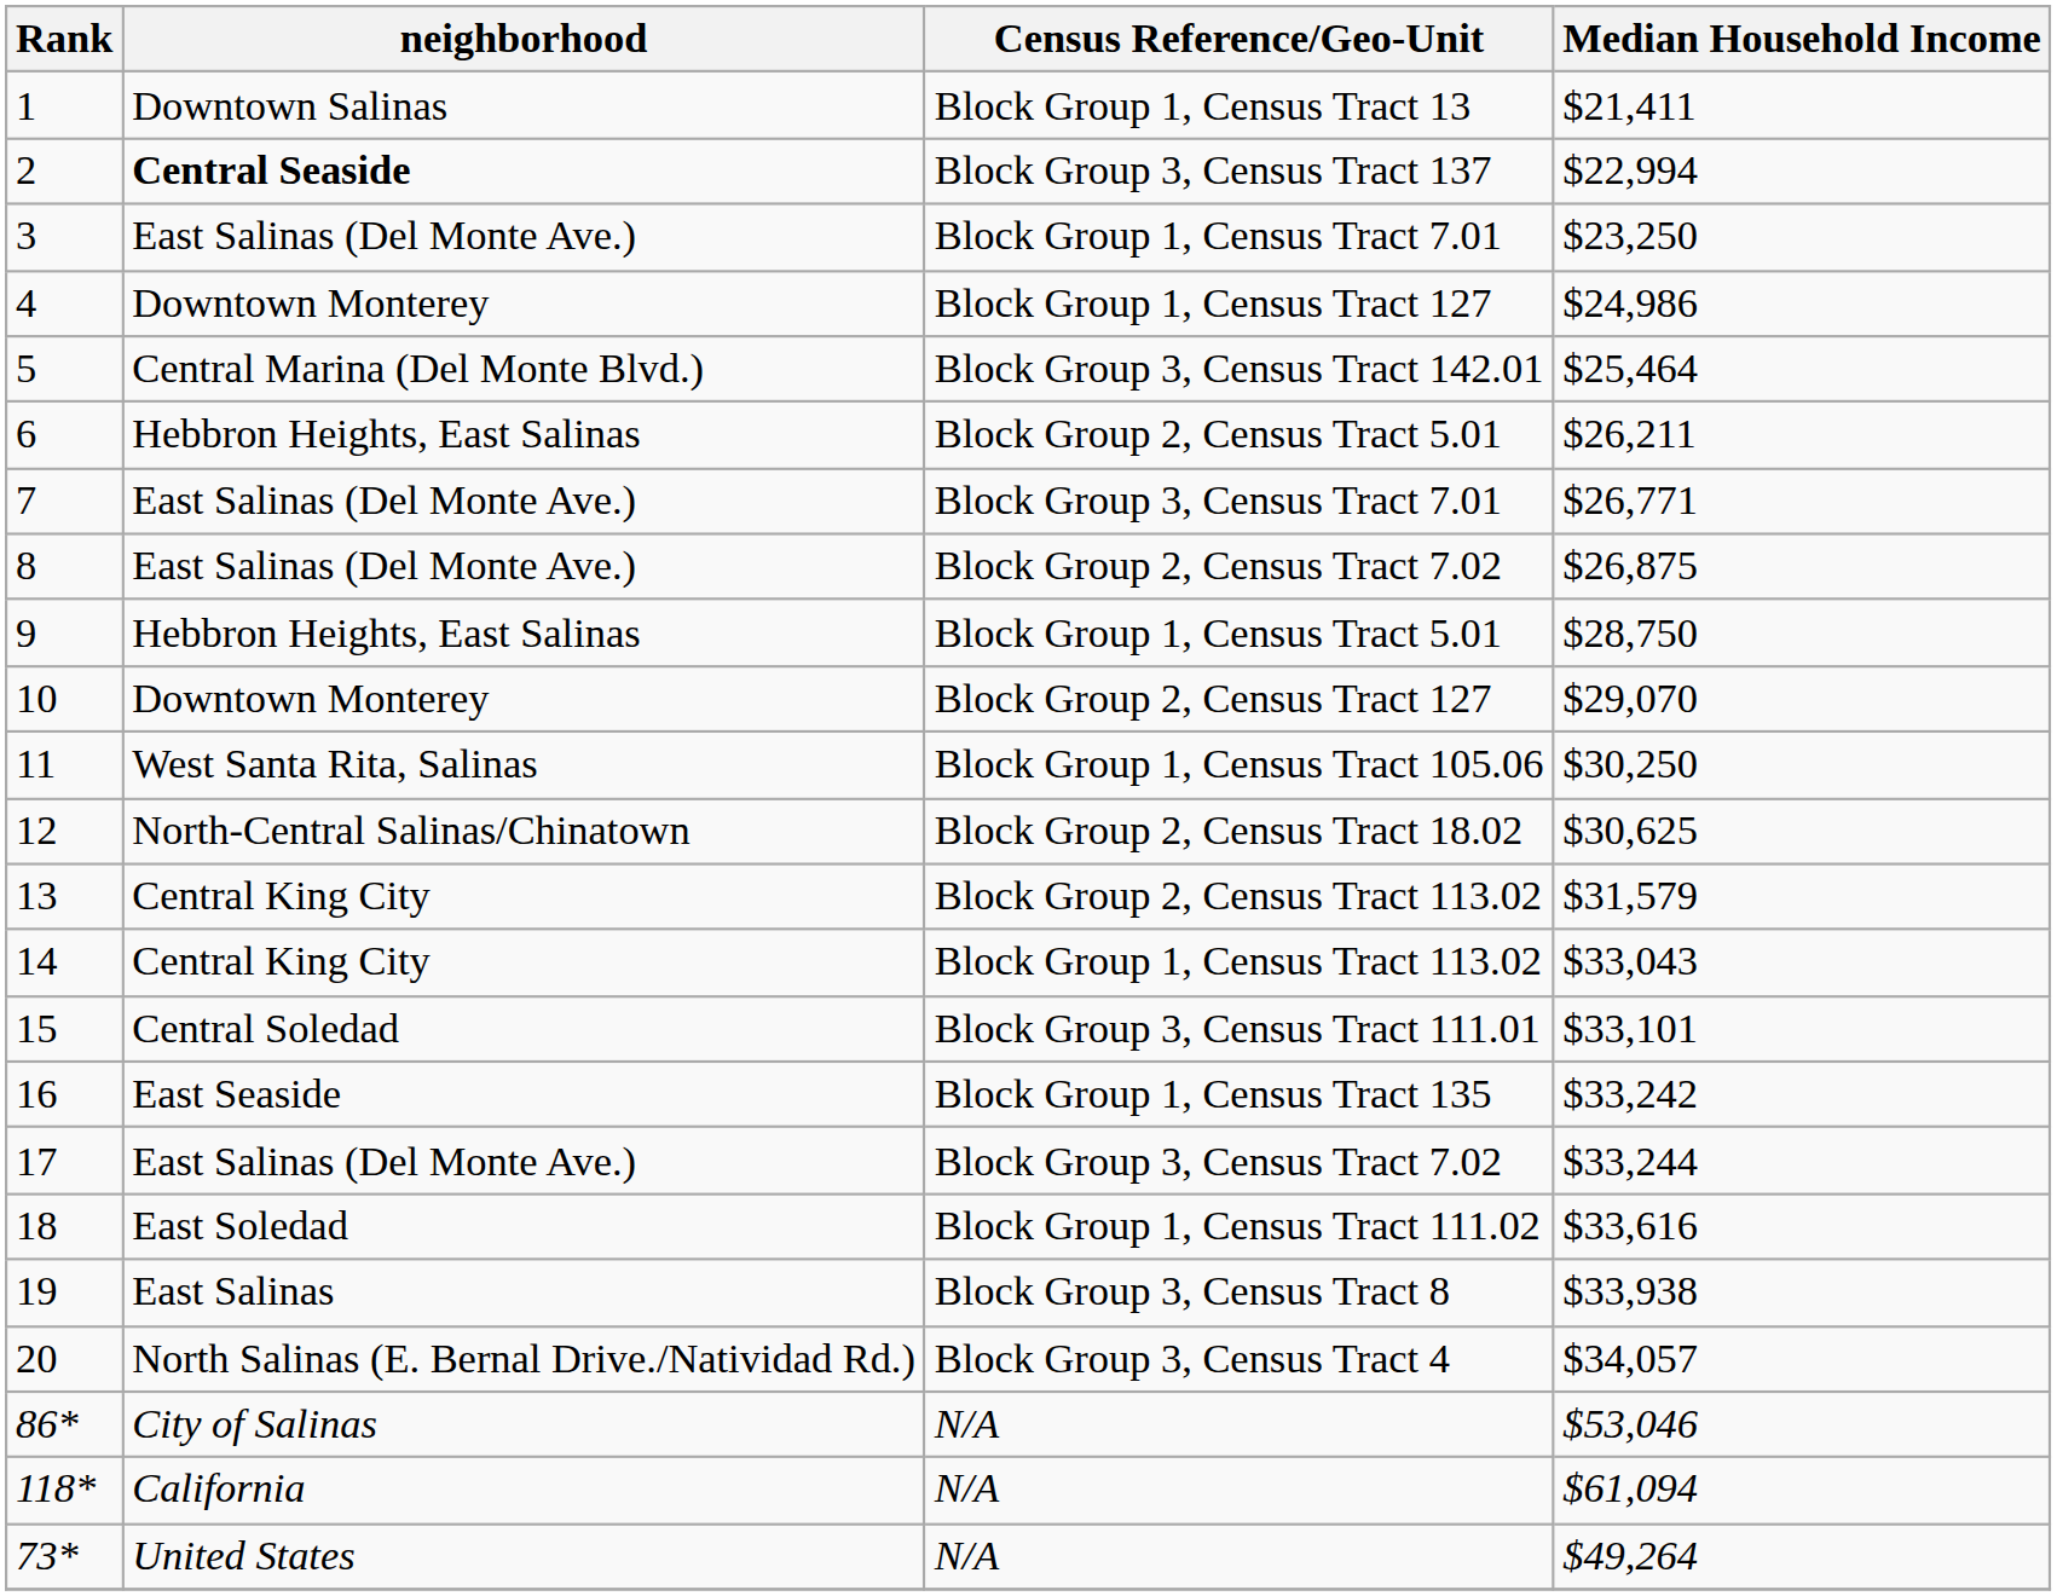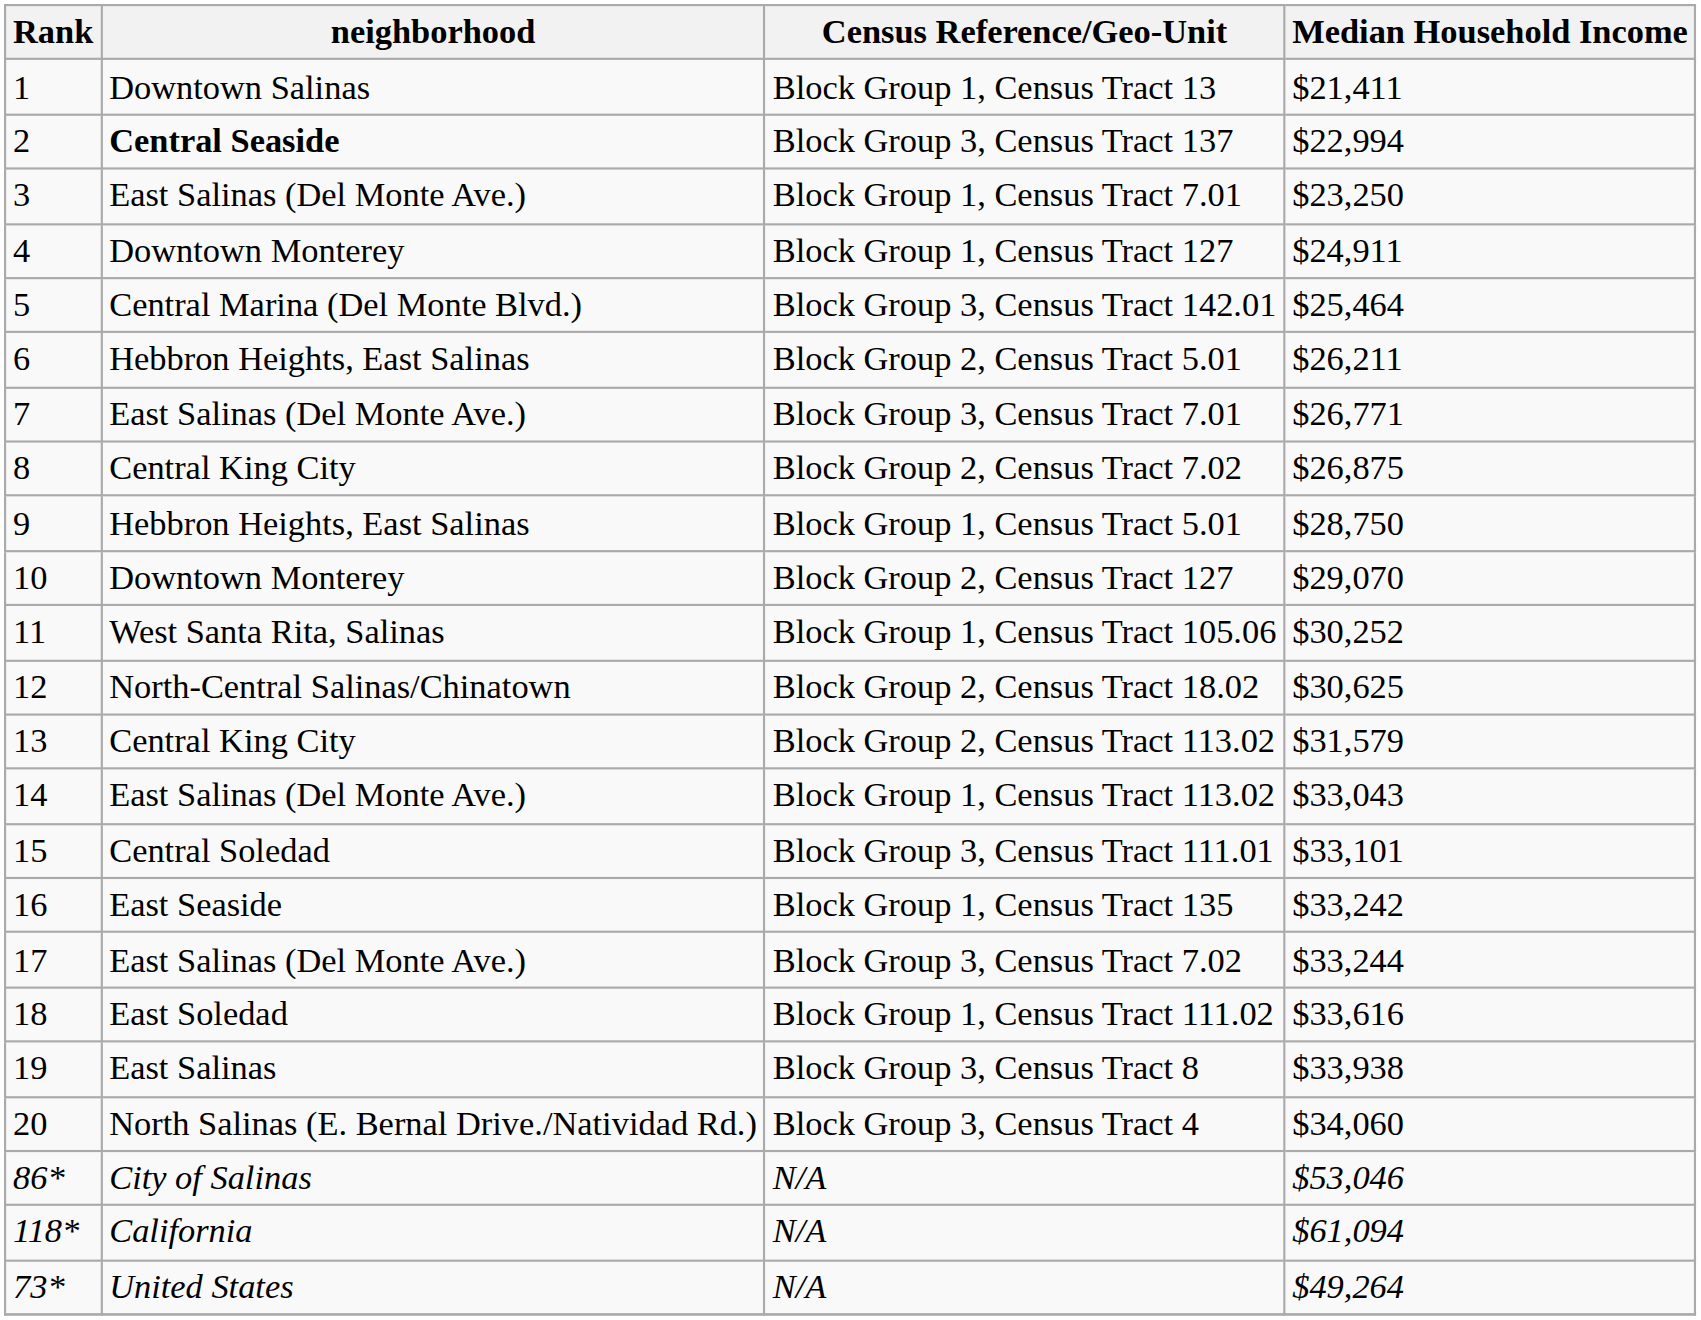Block Group 1, Census Tract 127 | Median Household Income: $24,986 -> $24,911
Block Group 2, Census Tract 7.02 | neighborhood: East Salinas (Del Monte Ave.) -> Central King City
Block Group 1, Census Tract 105.06 | Median Household Income: $30,250 -> $30,252
Block Group 1, Census Tract 113.02 | neighborhood: Central King City -> East Salinas (Del Monte Ave.)
Block Group 3, Census Tract 4 | Median Household Income: $34,057 -> $34,060
